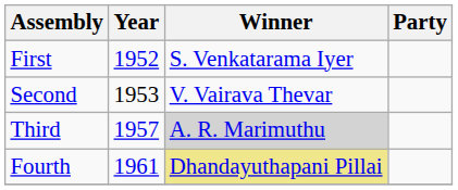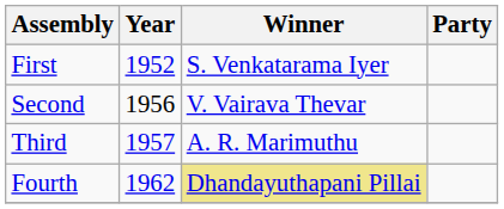Second | Year: 1953 -> 1956
Third | Winner: lightgrey background -> no background
Fourth | Year: 1961 -> 1962
